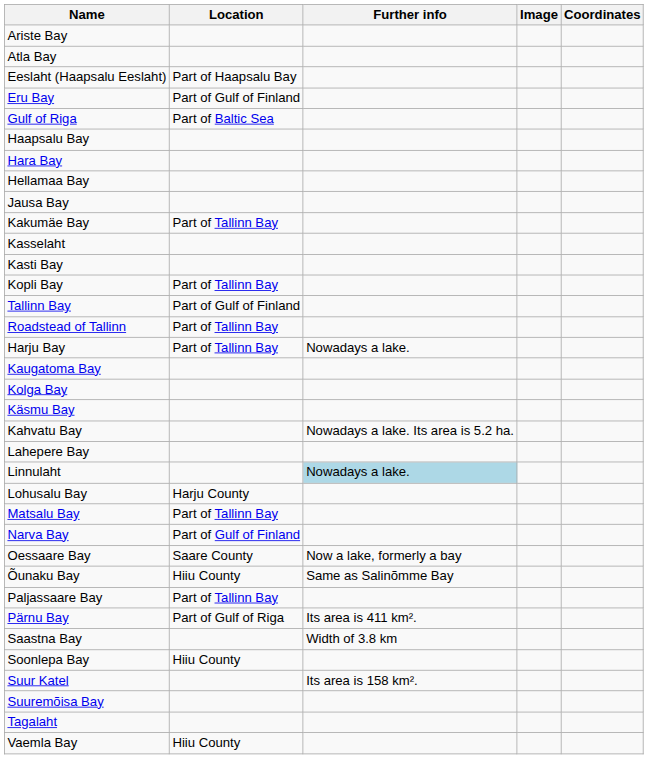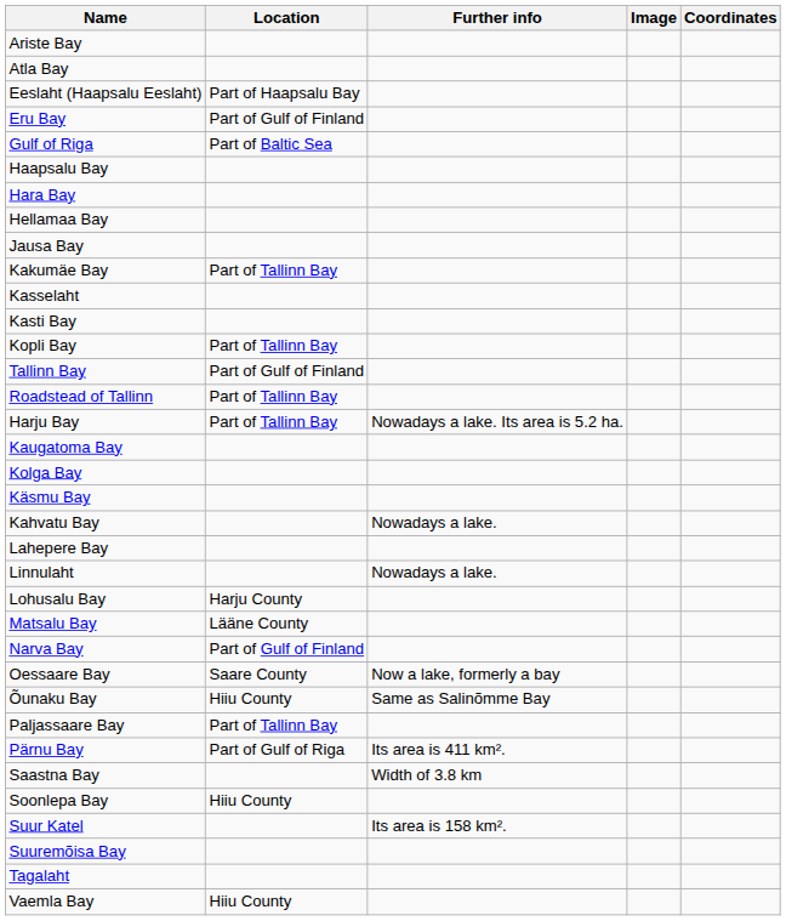Harju Bay | Further info: Nowadays a lake. -> Nowadays a lake. Its area is 5.2 ha.
Kahvatu Bay | Further info: Nowadays a lake. Its area is 5.2 ha. -> Nowadays a lake.
Linnulaht | Further info: lightblue background -> no background
Matsalu Bay | Location: Part of Tallinn Bay -> Lääne County
